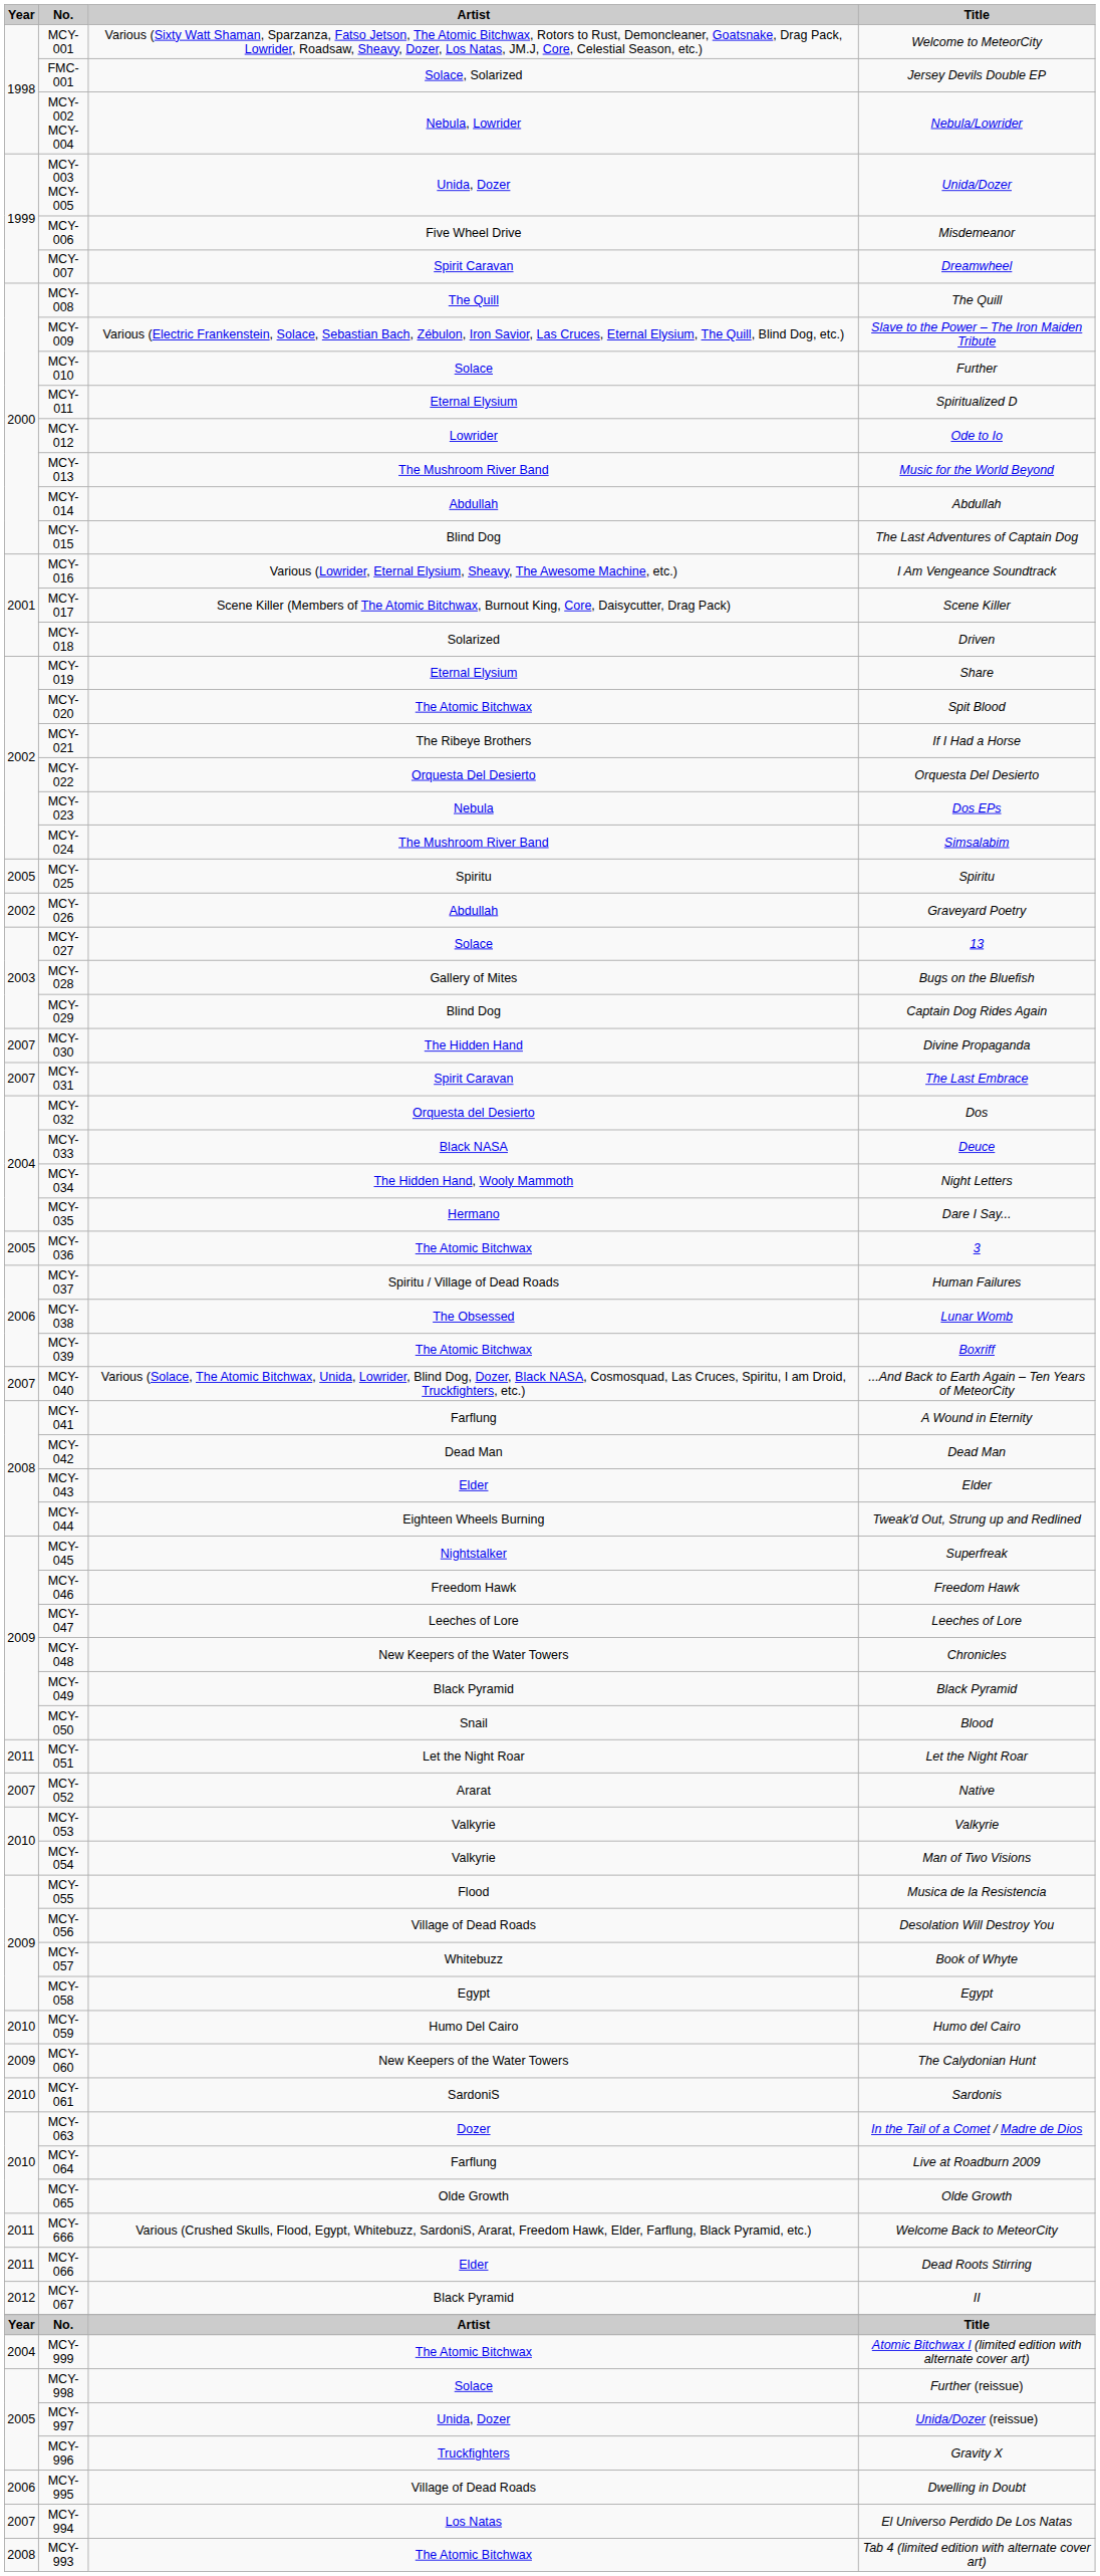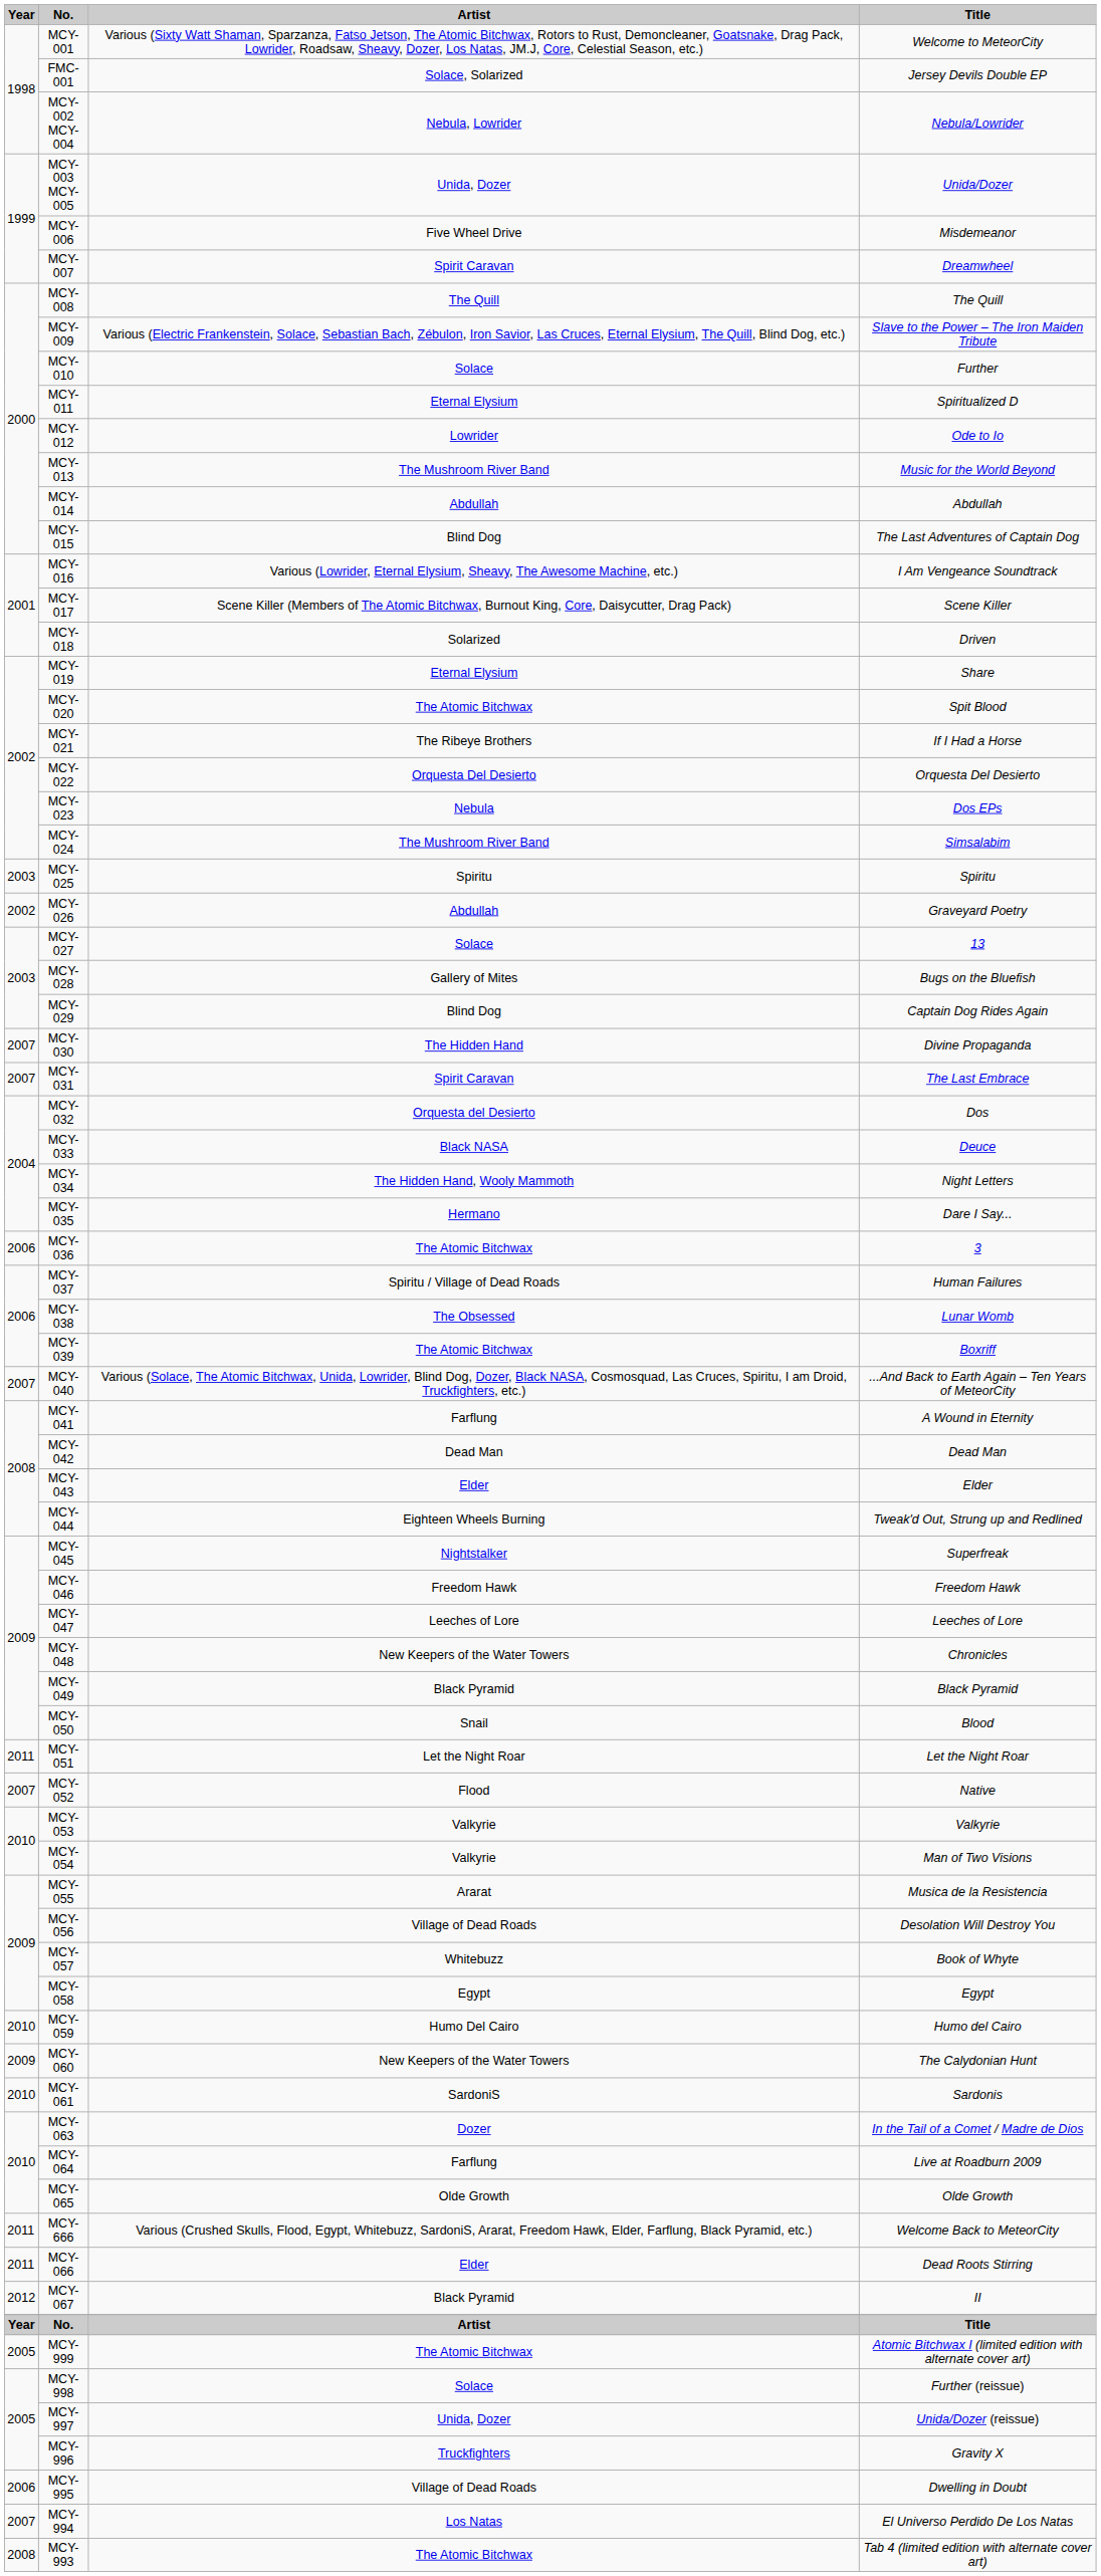MCY-025 | Year: 2005 -> 2003
MCY-036 | Year: 2005 -> 2006
MCY-052 | Artist: Ararat -> Flood
MCY-055 | Artist: Flood -> Ararat
MCY-999 | Year: 2004 -> 2005
